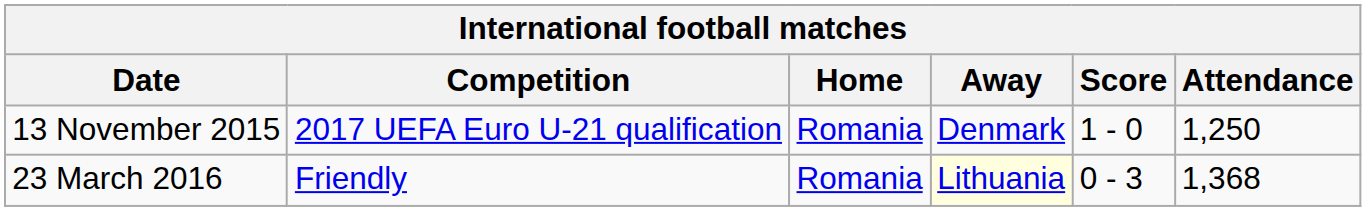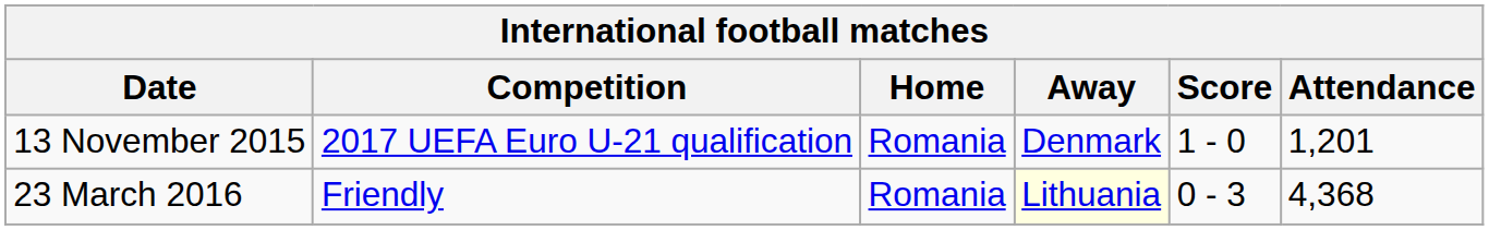13 November 2015 | Attendance: 1,250 -> 1,201
23 March 2016 | Attendance: 1,368 -> 4,368
